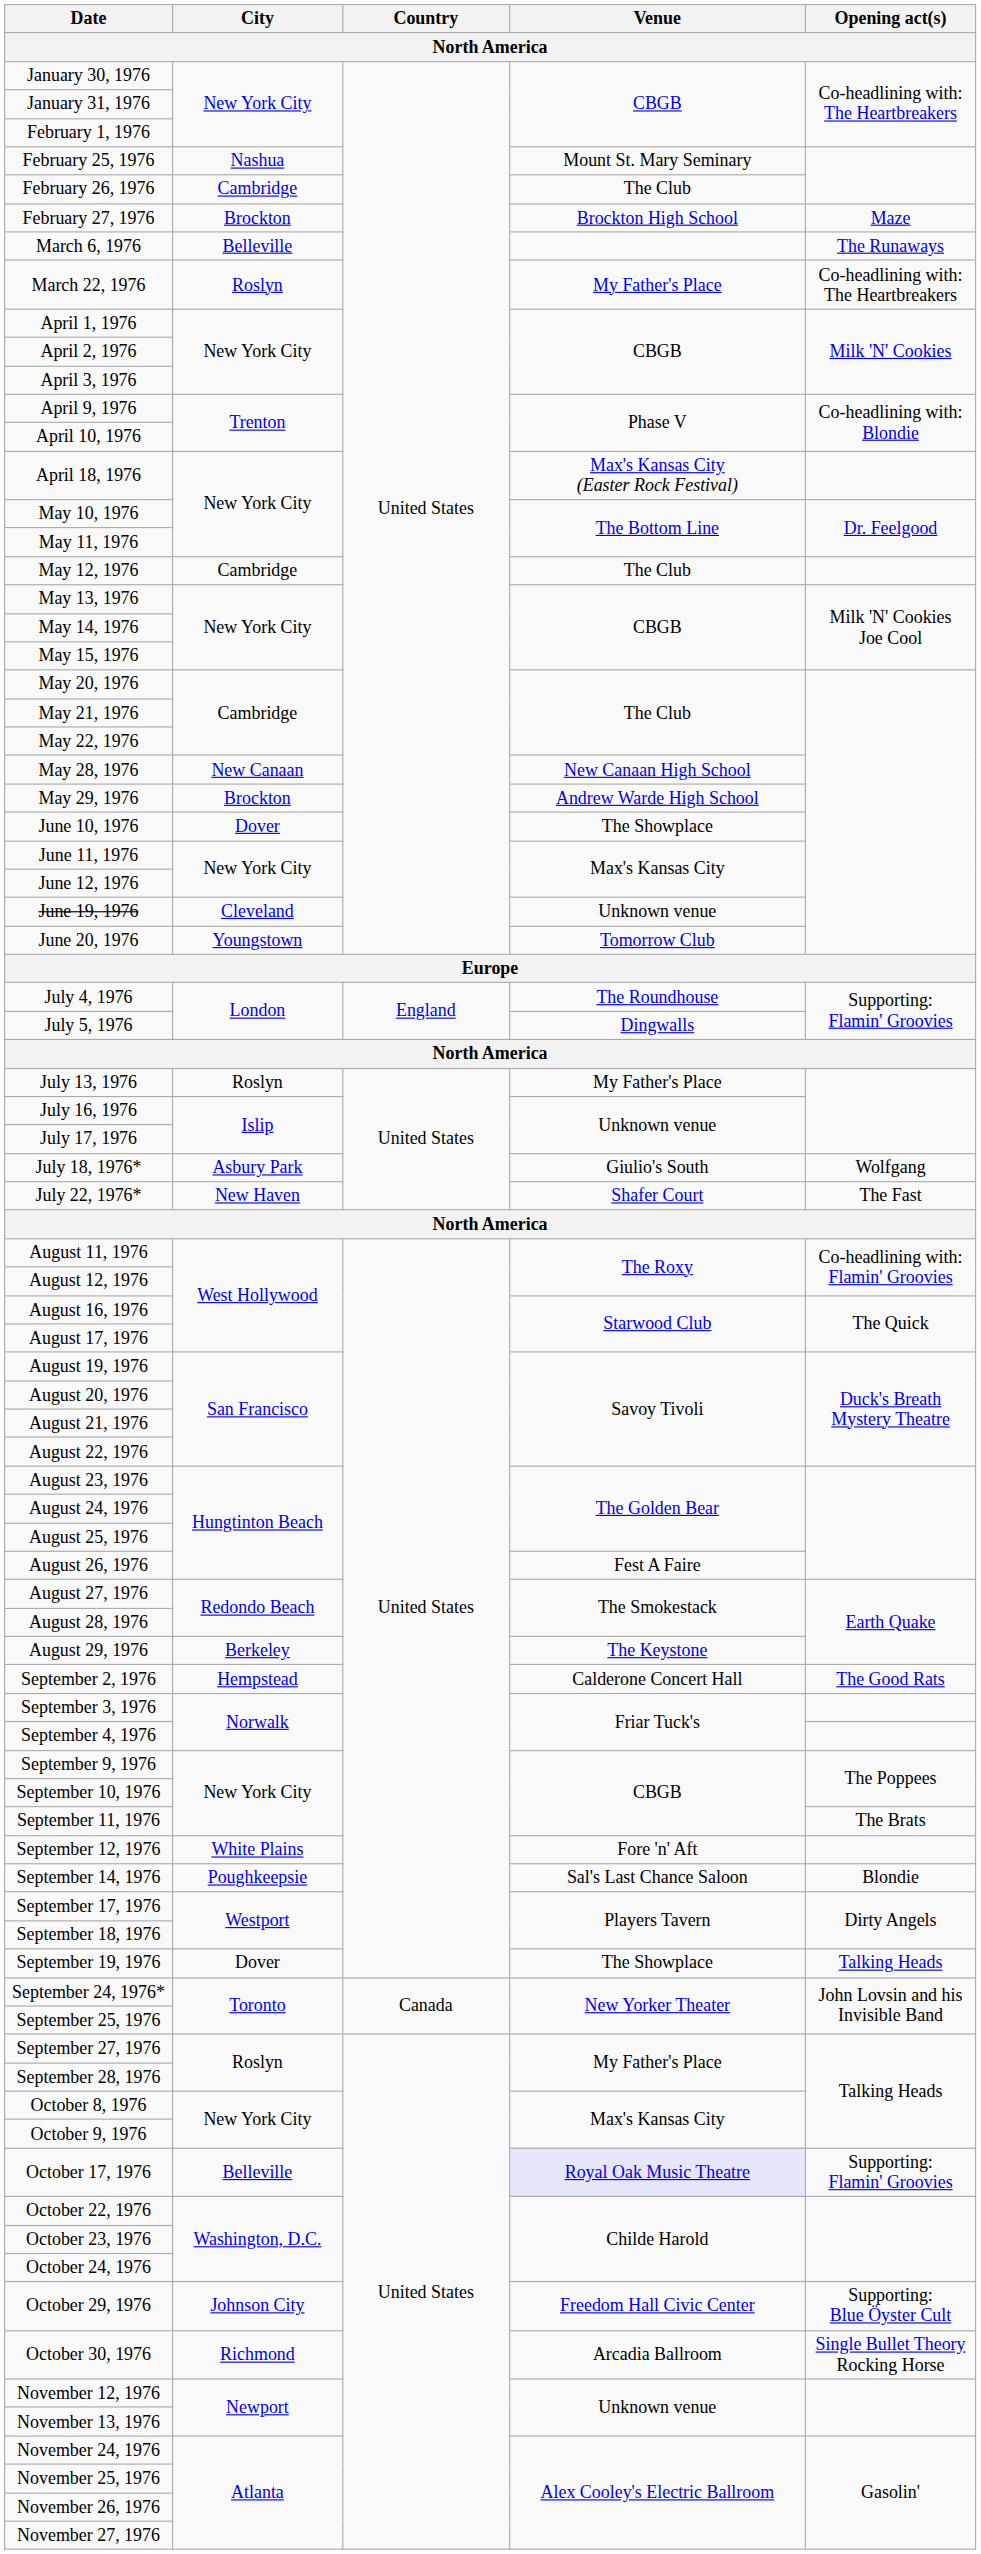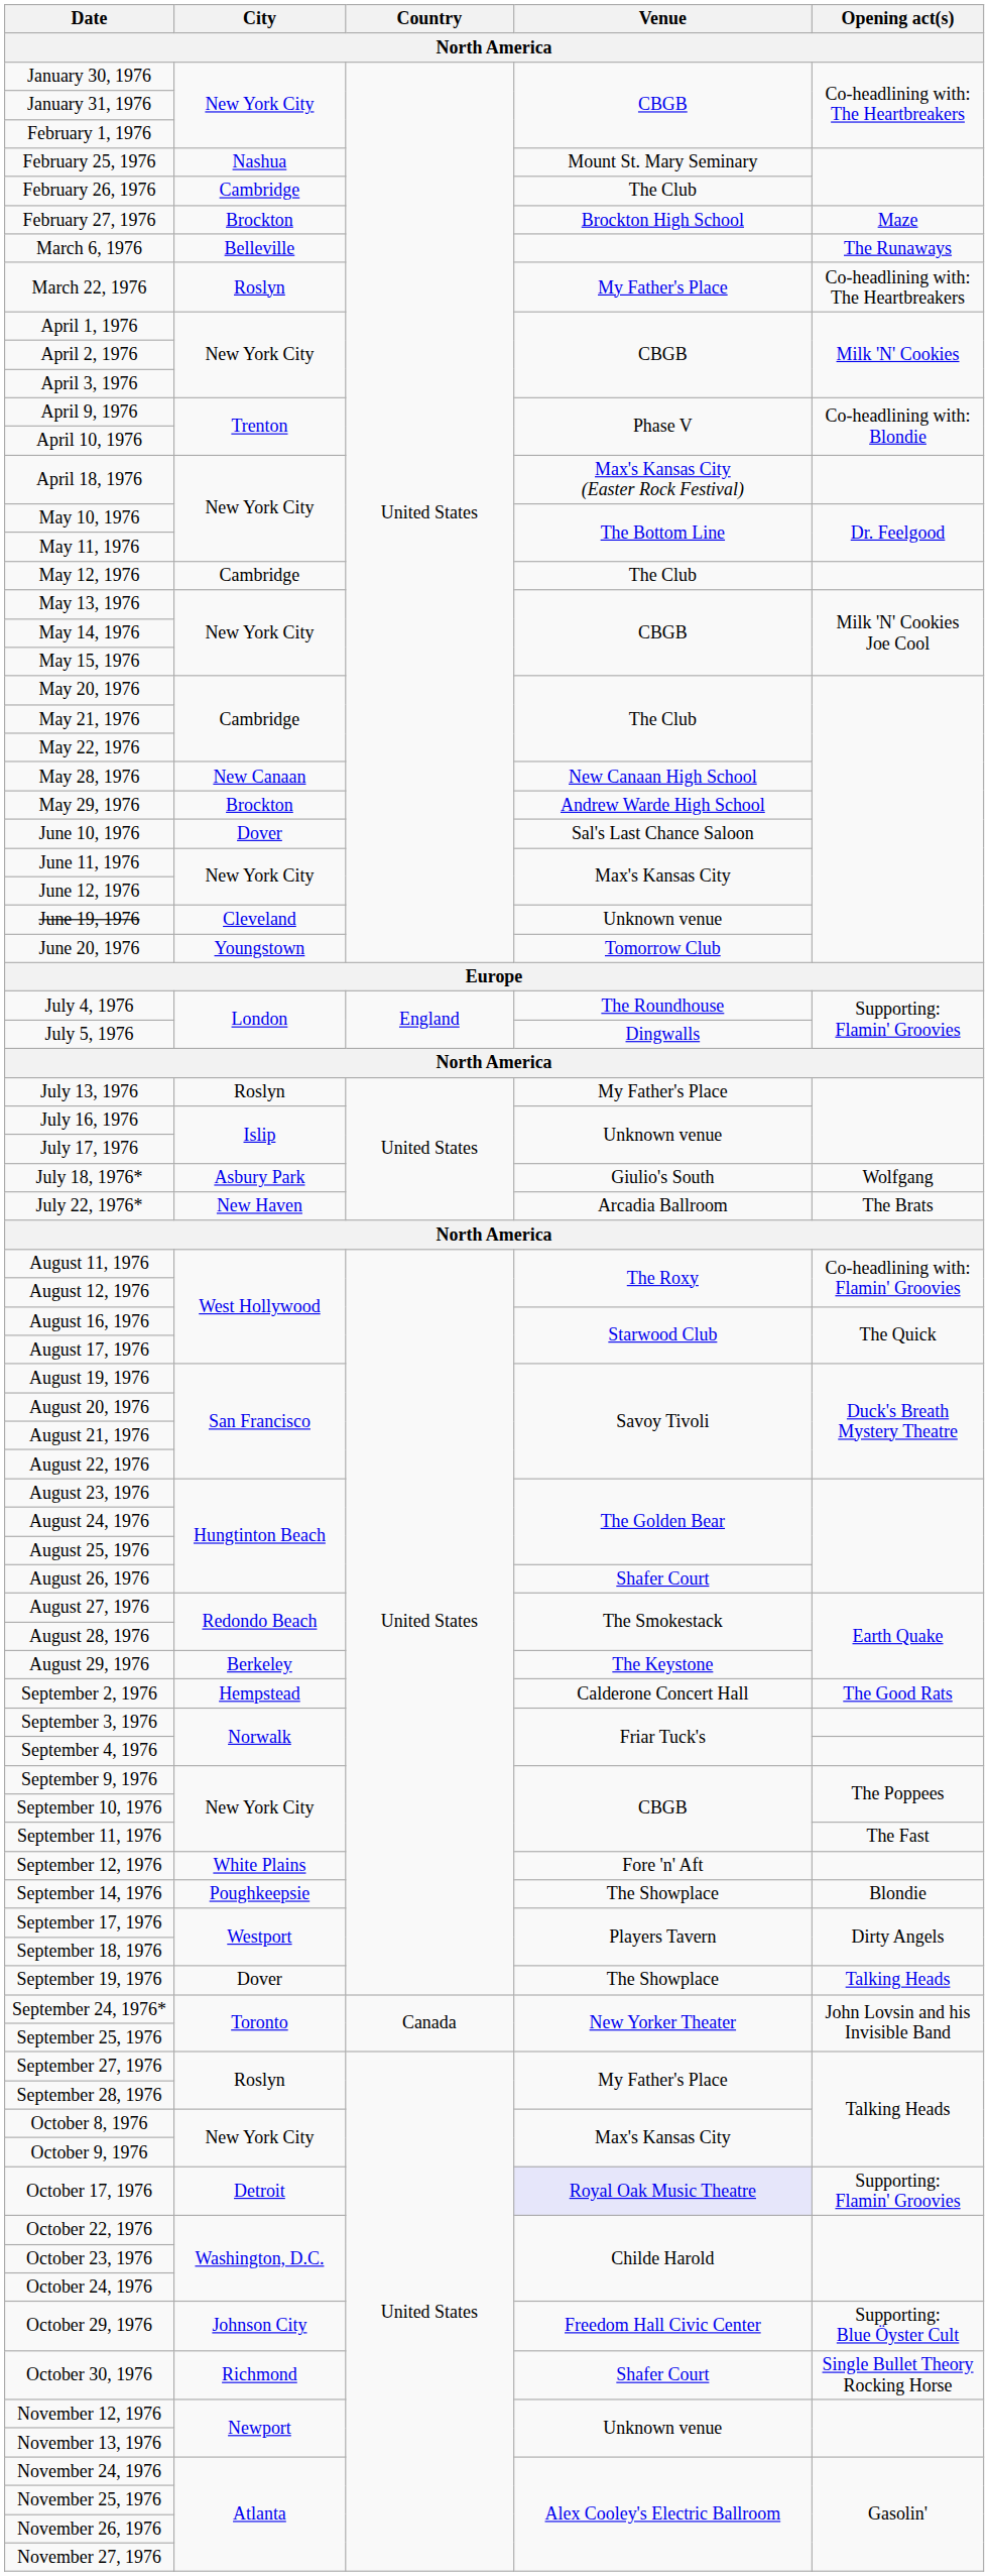June 10, 1976 | Venue: The Showplace -> Sal's Last Chance Saloon
July 22, 1976* | Venue: Shafer Court -> Arcadia Ballroom
July 22, 1976* | Opening act(s): The Fast -> The Brats
August 26, 1976 | Venue: Fest A Faire -> Shafer Court
September 11, 1976 | Opening act(s): The Brats -> The Fast
September 14, 1976 | Venue: Sal's Last Chance Saloon -> The Showplace
October 17, 1976 | City: Belleville -> Detroit
October 30, 1976 | Venue: Arcadia Ballroom -> Shafer Court
